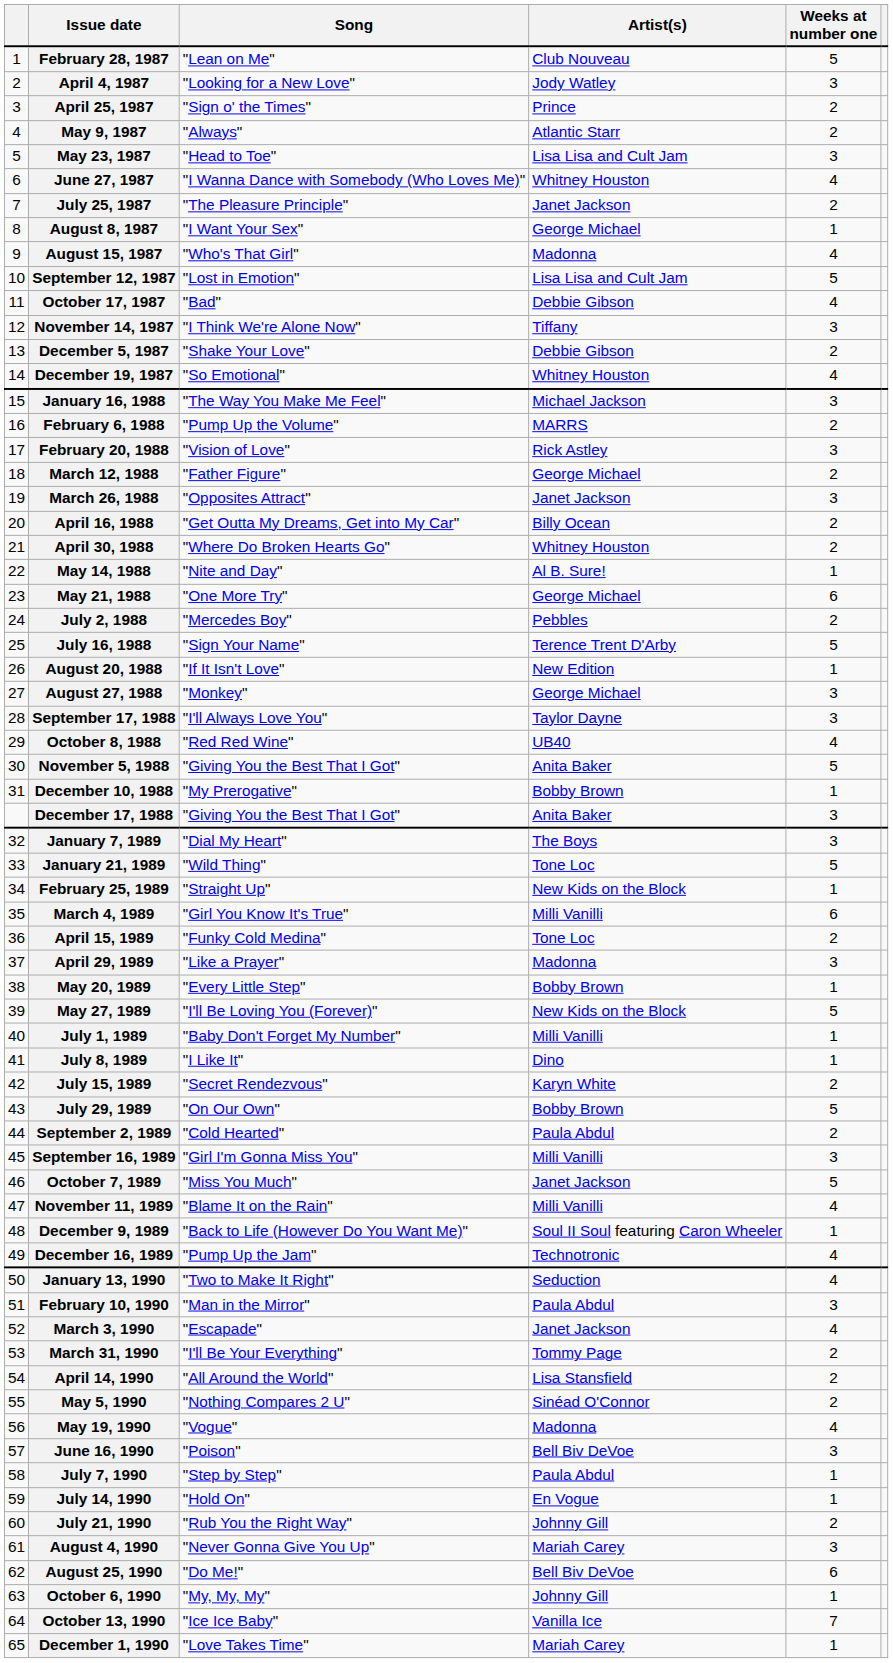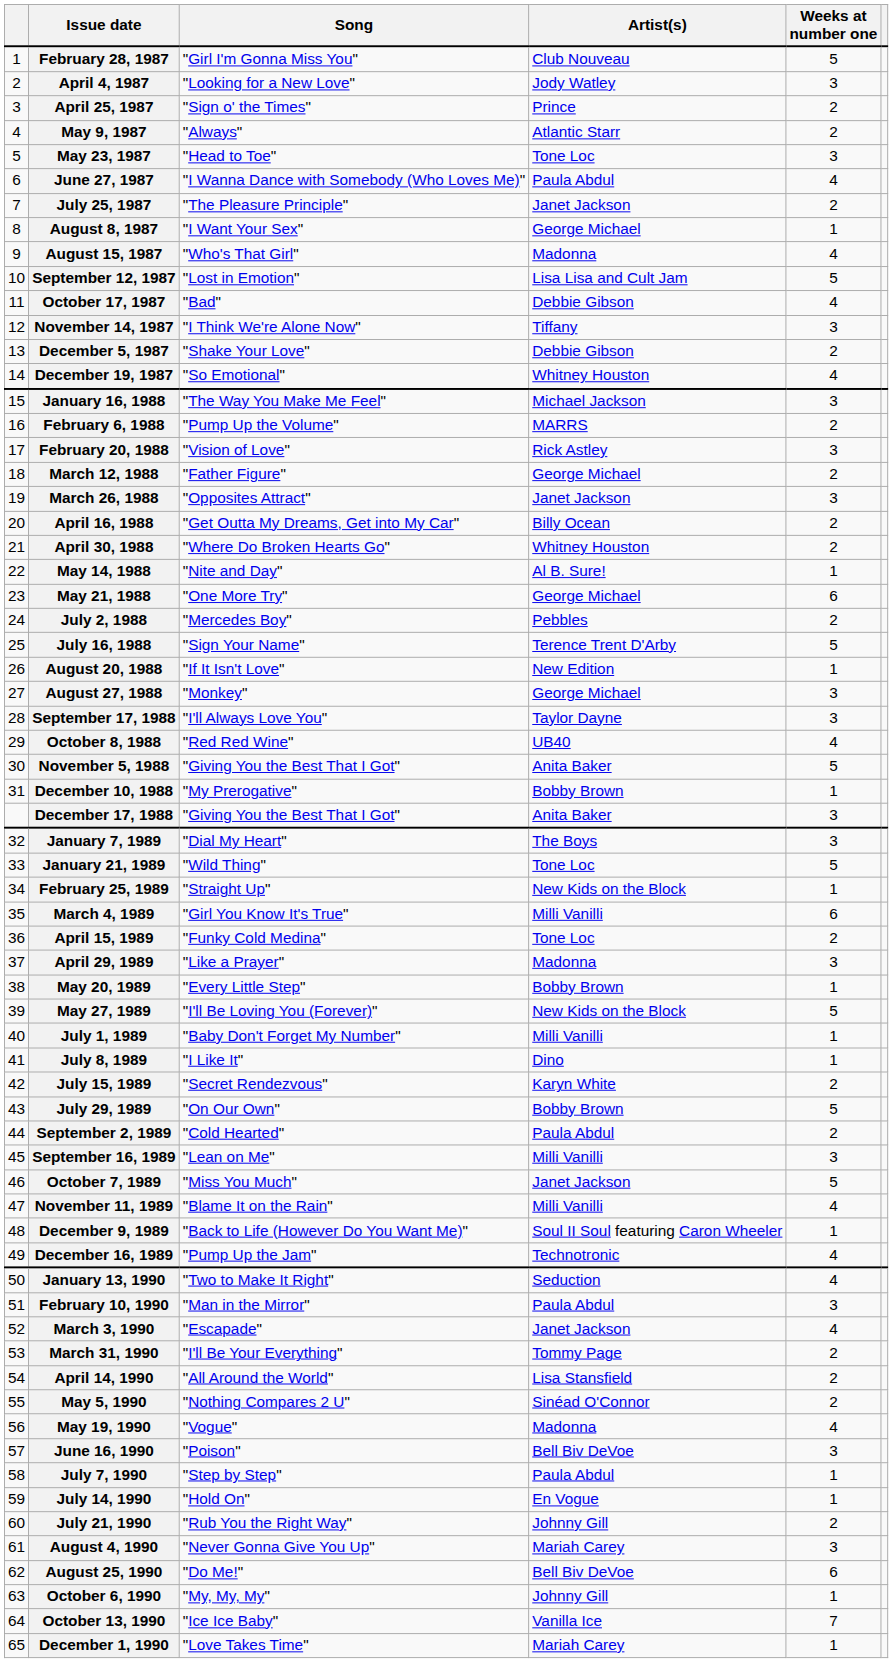February 28, 1987 | Song: "Lean on Me" -> "Girl I'm Gonna Miss You"
May 23, 1987 | Artist(s): Lisa Lisa and Cult Jam -> Tone Loc
June 27, 1987 | Artist(s): Whitney Houston -> Paula Abdul
September 16, 1989 | Song: "Girl I'm Gonna Miss You" -> "Lean on Me"
